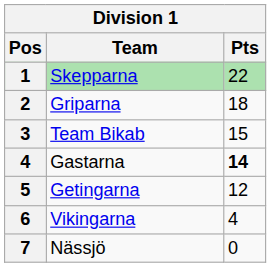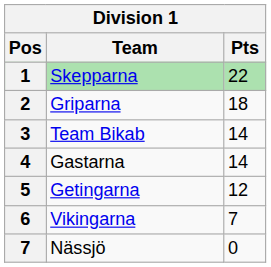Team Bikab | Pts: 15 -> 14
Gastarna | Pts: bold -> normal
Vikingarna | Pts: 4 -> 7
